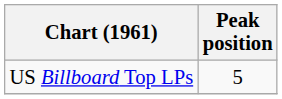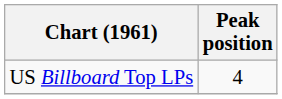US Billboard Top LPs | Peak position: 5 -> 4
